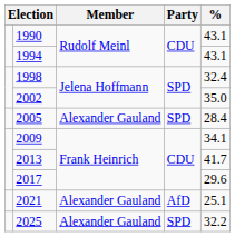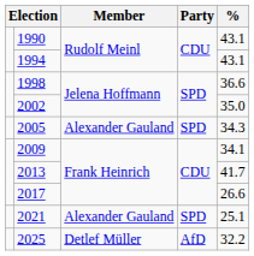1998 | %: 32.4 -> 36.6
2005 | %: 28.4 -> 34.3
2017 | %: 29.6 -> 26.6
2021 | Party: AfD -> SPD
2025 | Member: Alexander Gauland -> Detlef Müller
2025 | Party: SPD -> AfD
